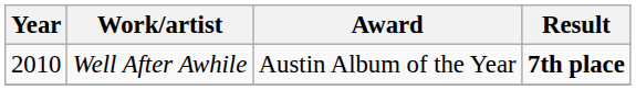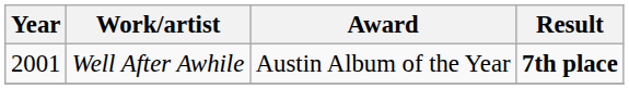Well After Awhile | Year: 2010 -> 2001
